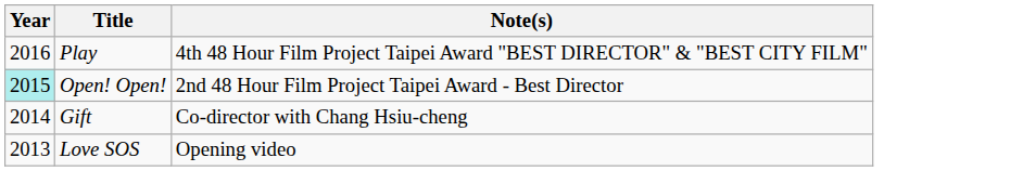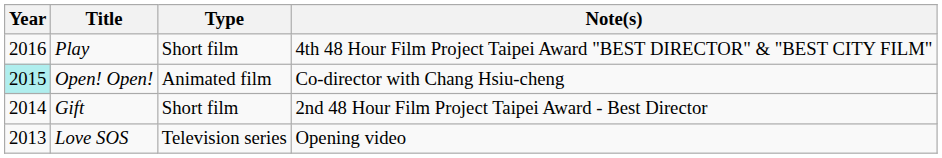+ column: Type | Short film | Animated film | Short film | Television series
Open! Open! | Note(s): 2nd 48 Hour Film Project Taipei Award - Best Director -> Co-director with Chang Hsiu-cheng
Gift | Note(s): Co-director with Chang Hsiu-cheng -> 2nd 48 Hour Film Project Taipei Award - Best Director
